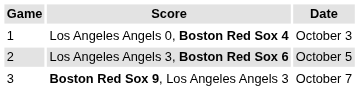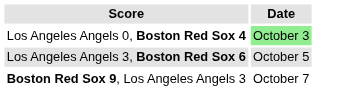- column: Game | 1 | 2 | 3
Los Angeles Angels 0, Boston Red Sox 4 | Date: no background -> lightgreen background
